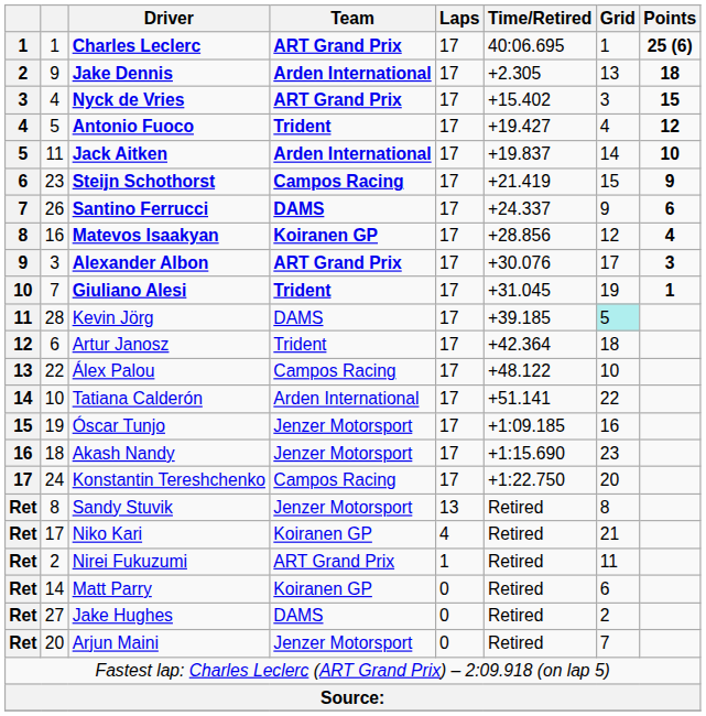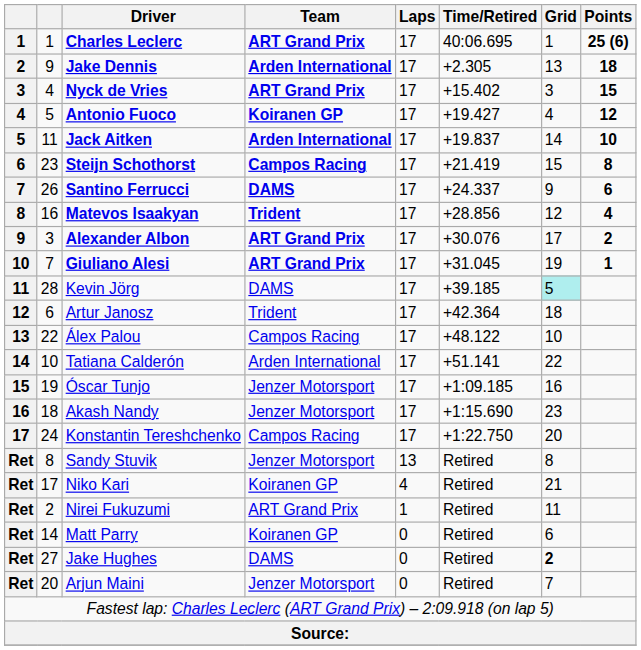Antonio Fuoco | Team: Trident -> Koiranen GP
Steijn Schothorst | Points: 9 -> 8
Matevos Isaakyan | Team: Koiranen GP -> Trident
Alexander Albon | Points: 3 -> 2
Giuliano Alesi | Team: Trident -> ART Grand Prix
Jake Hughes | Grid: normal -> bold
